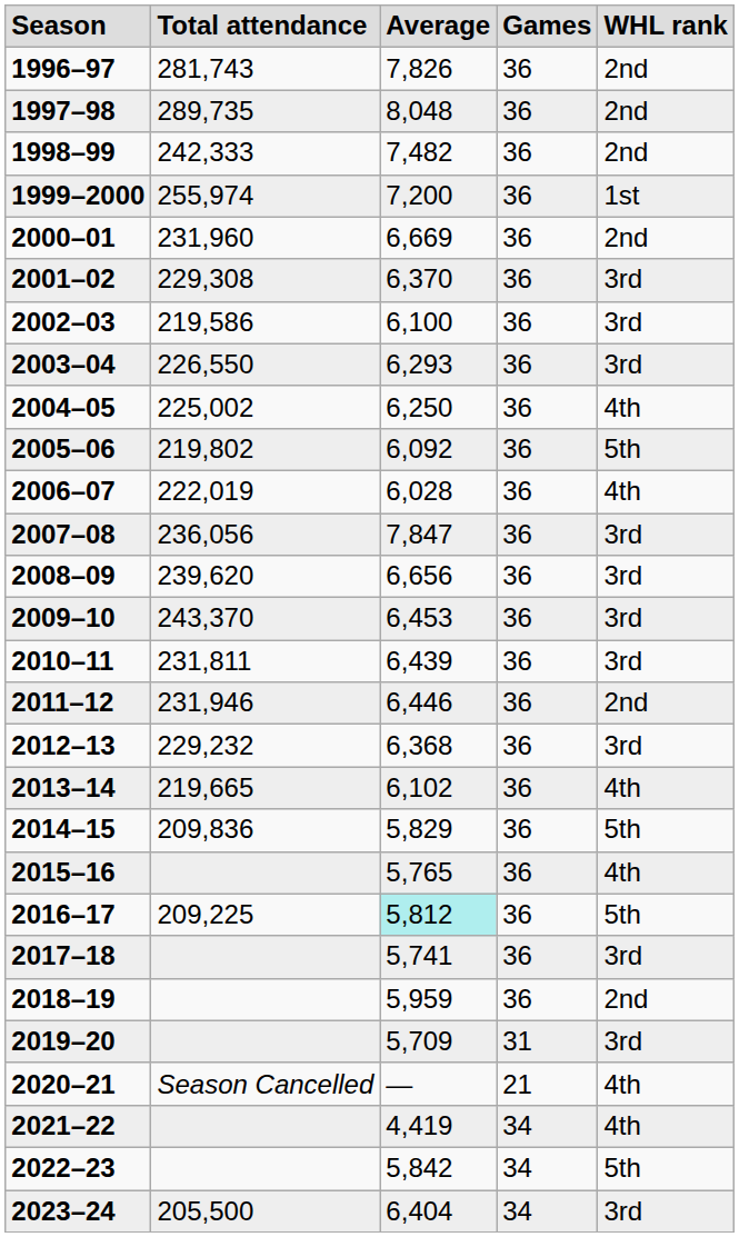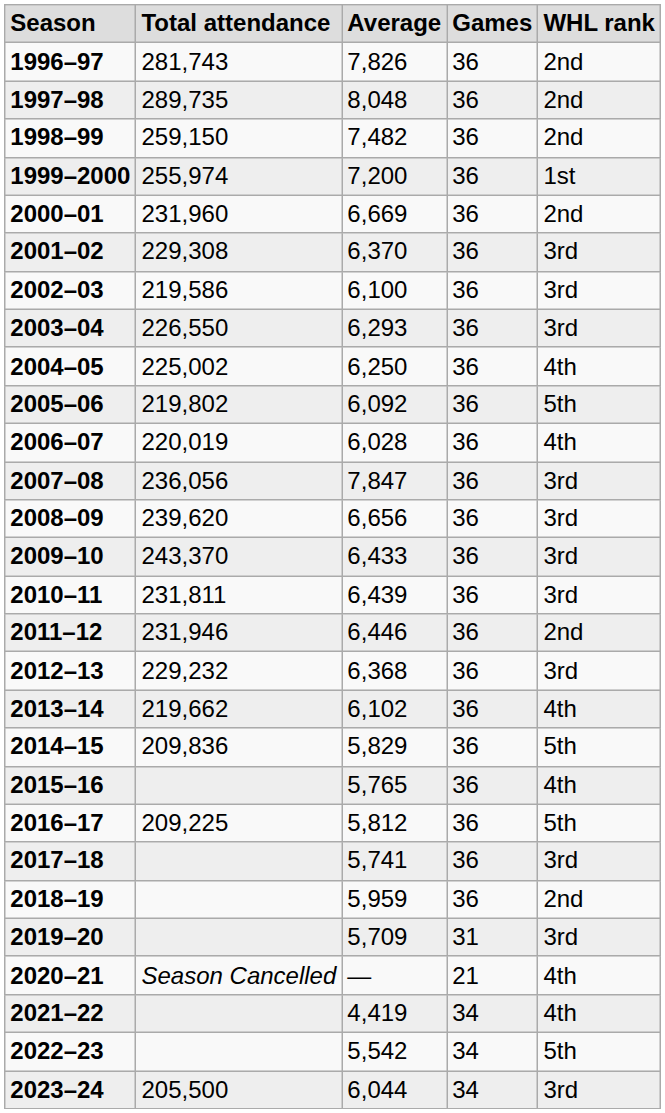1998–99 | Total attendance: 242,333 -> 259,150
2006–07 | Total attendance: 222,019 -> 220,019
2009–10 | Average: 6,453 -> 6,433
2013–14 | Total attendance: 219,665 -> 219,662
2016–17 | Average: paleturquoise background -> no background
2022–23 | Average: 5,842 -> 5,542
2023–24 | Average: 6,404 -> 6,044
